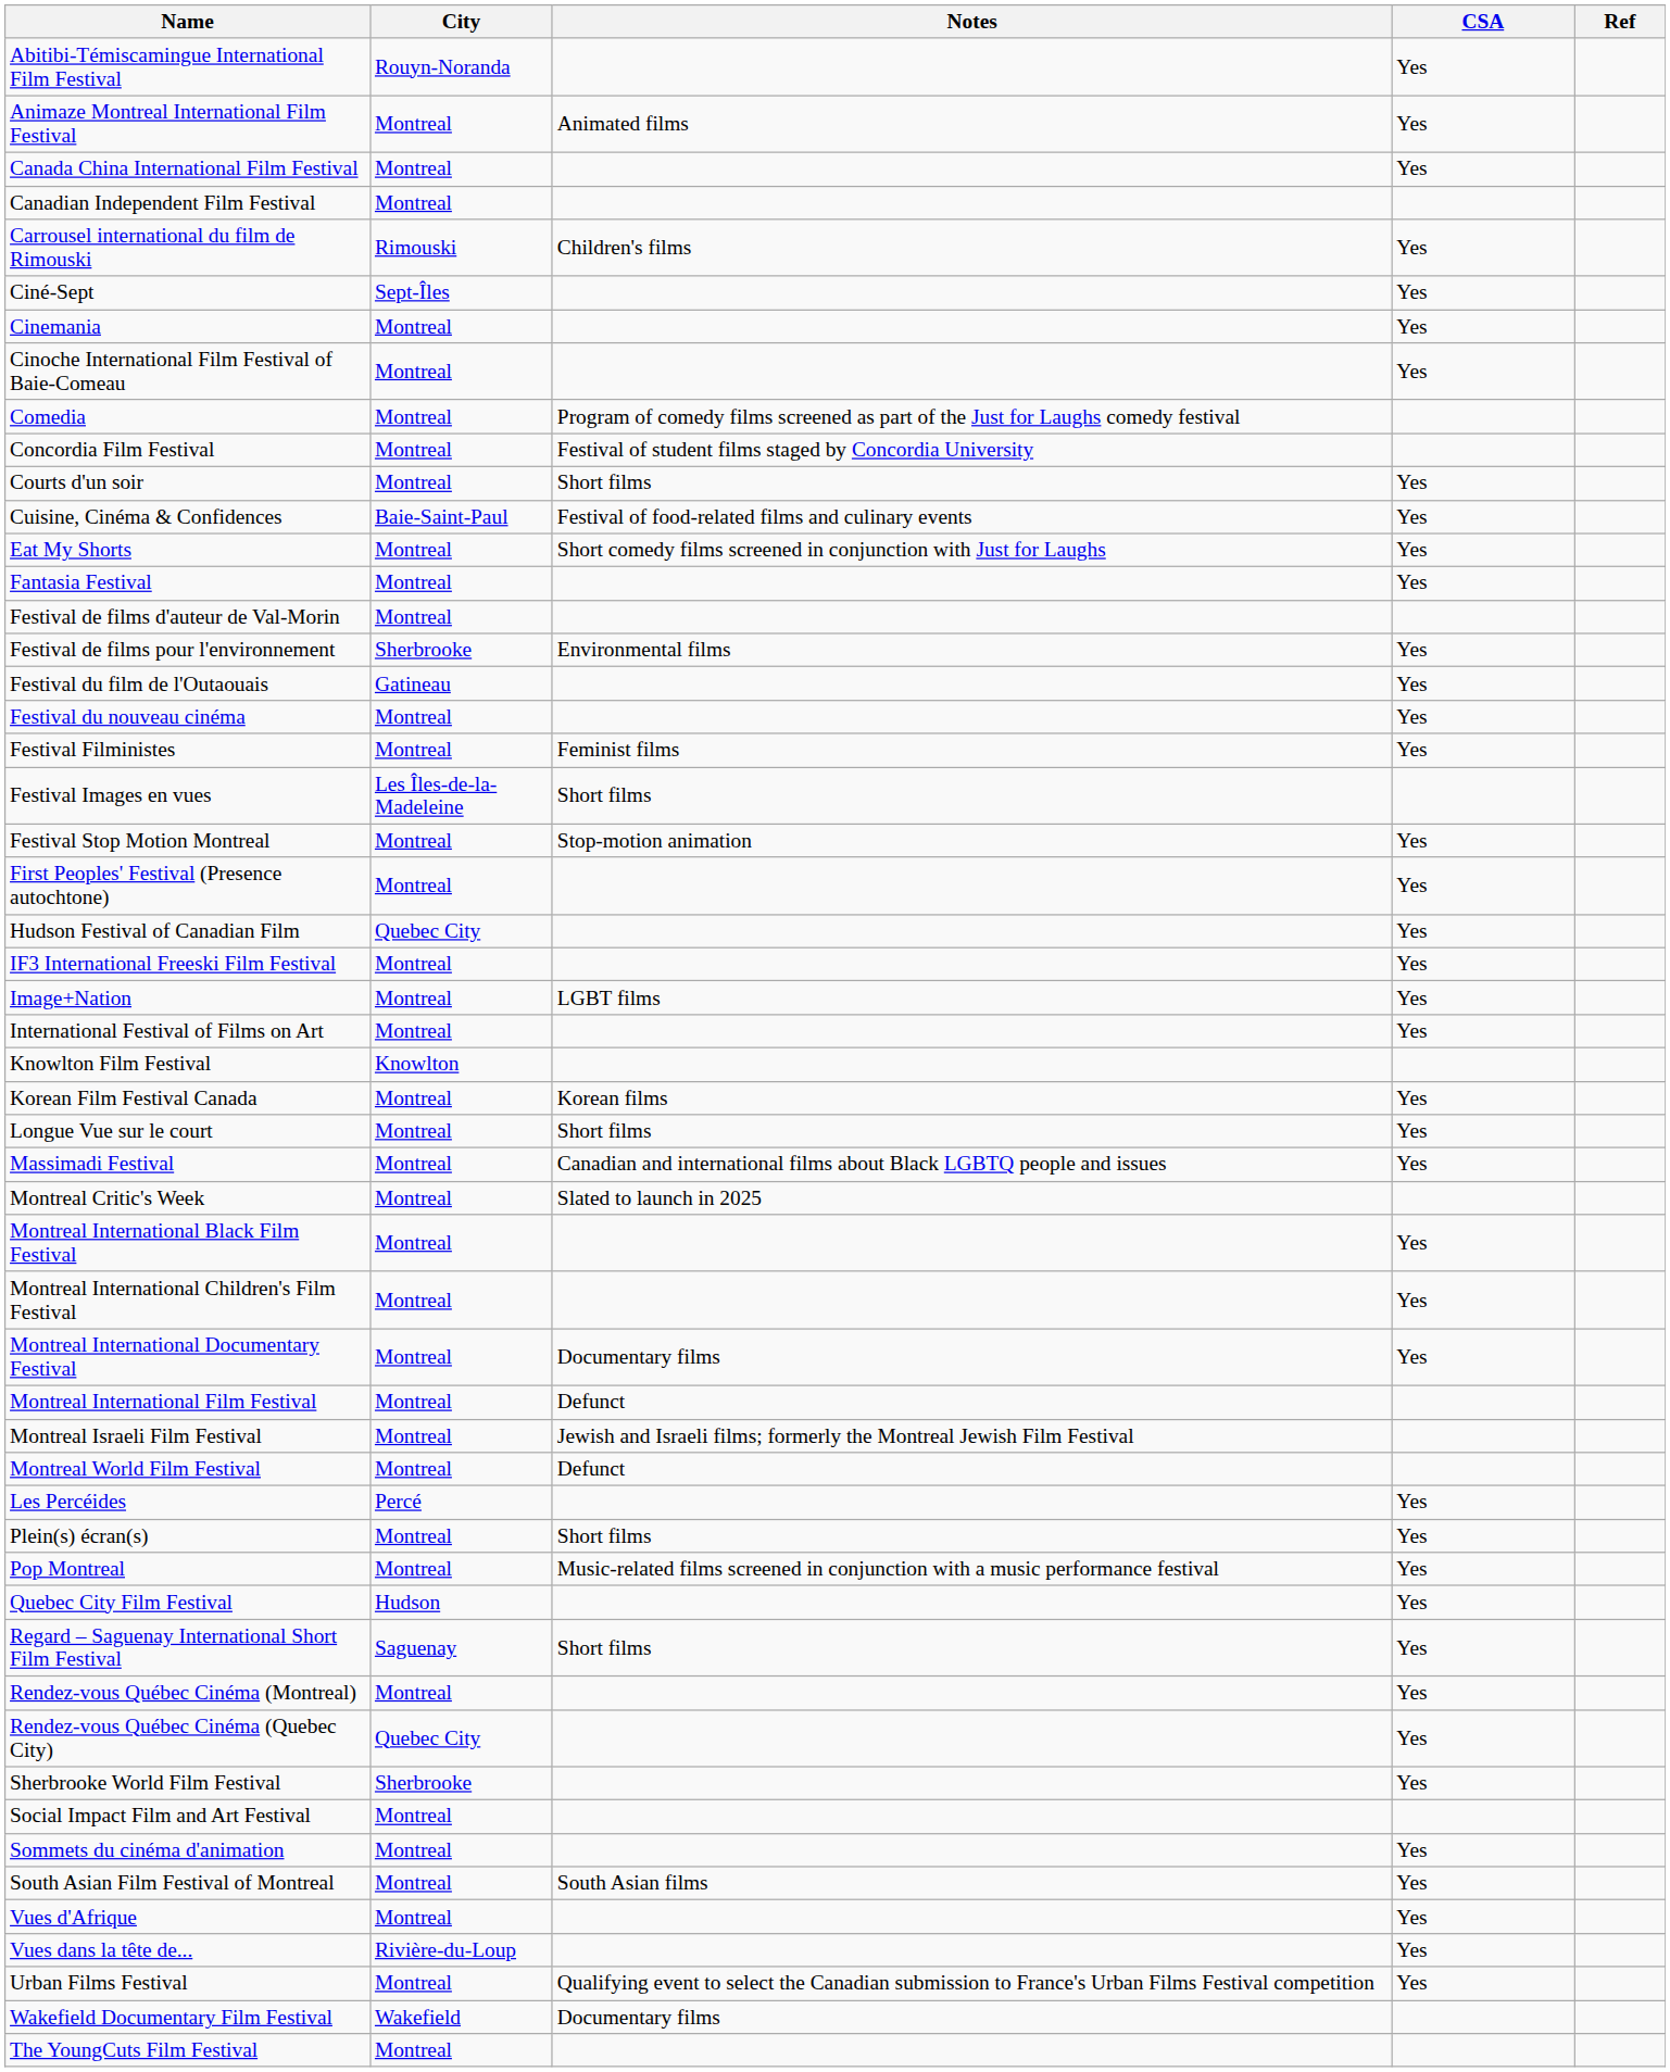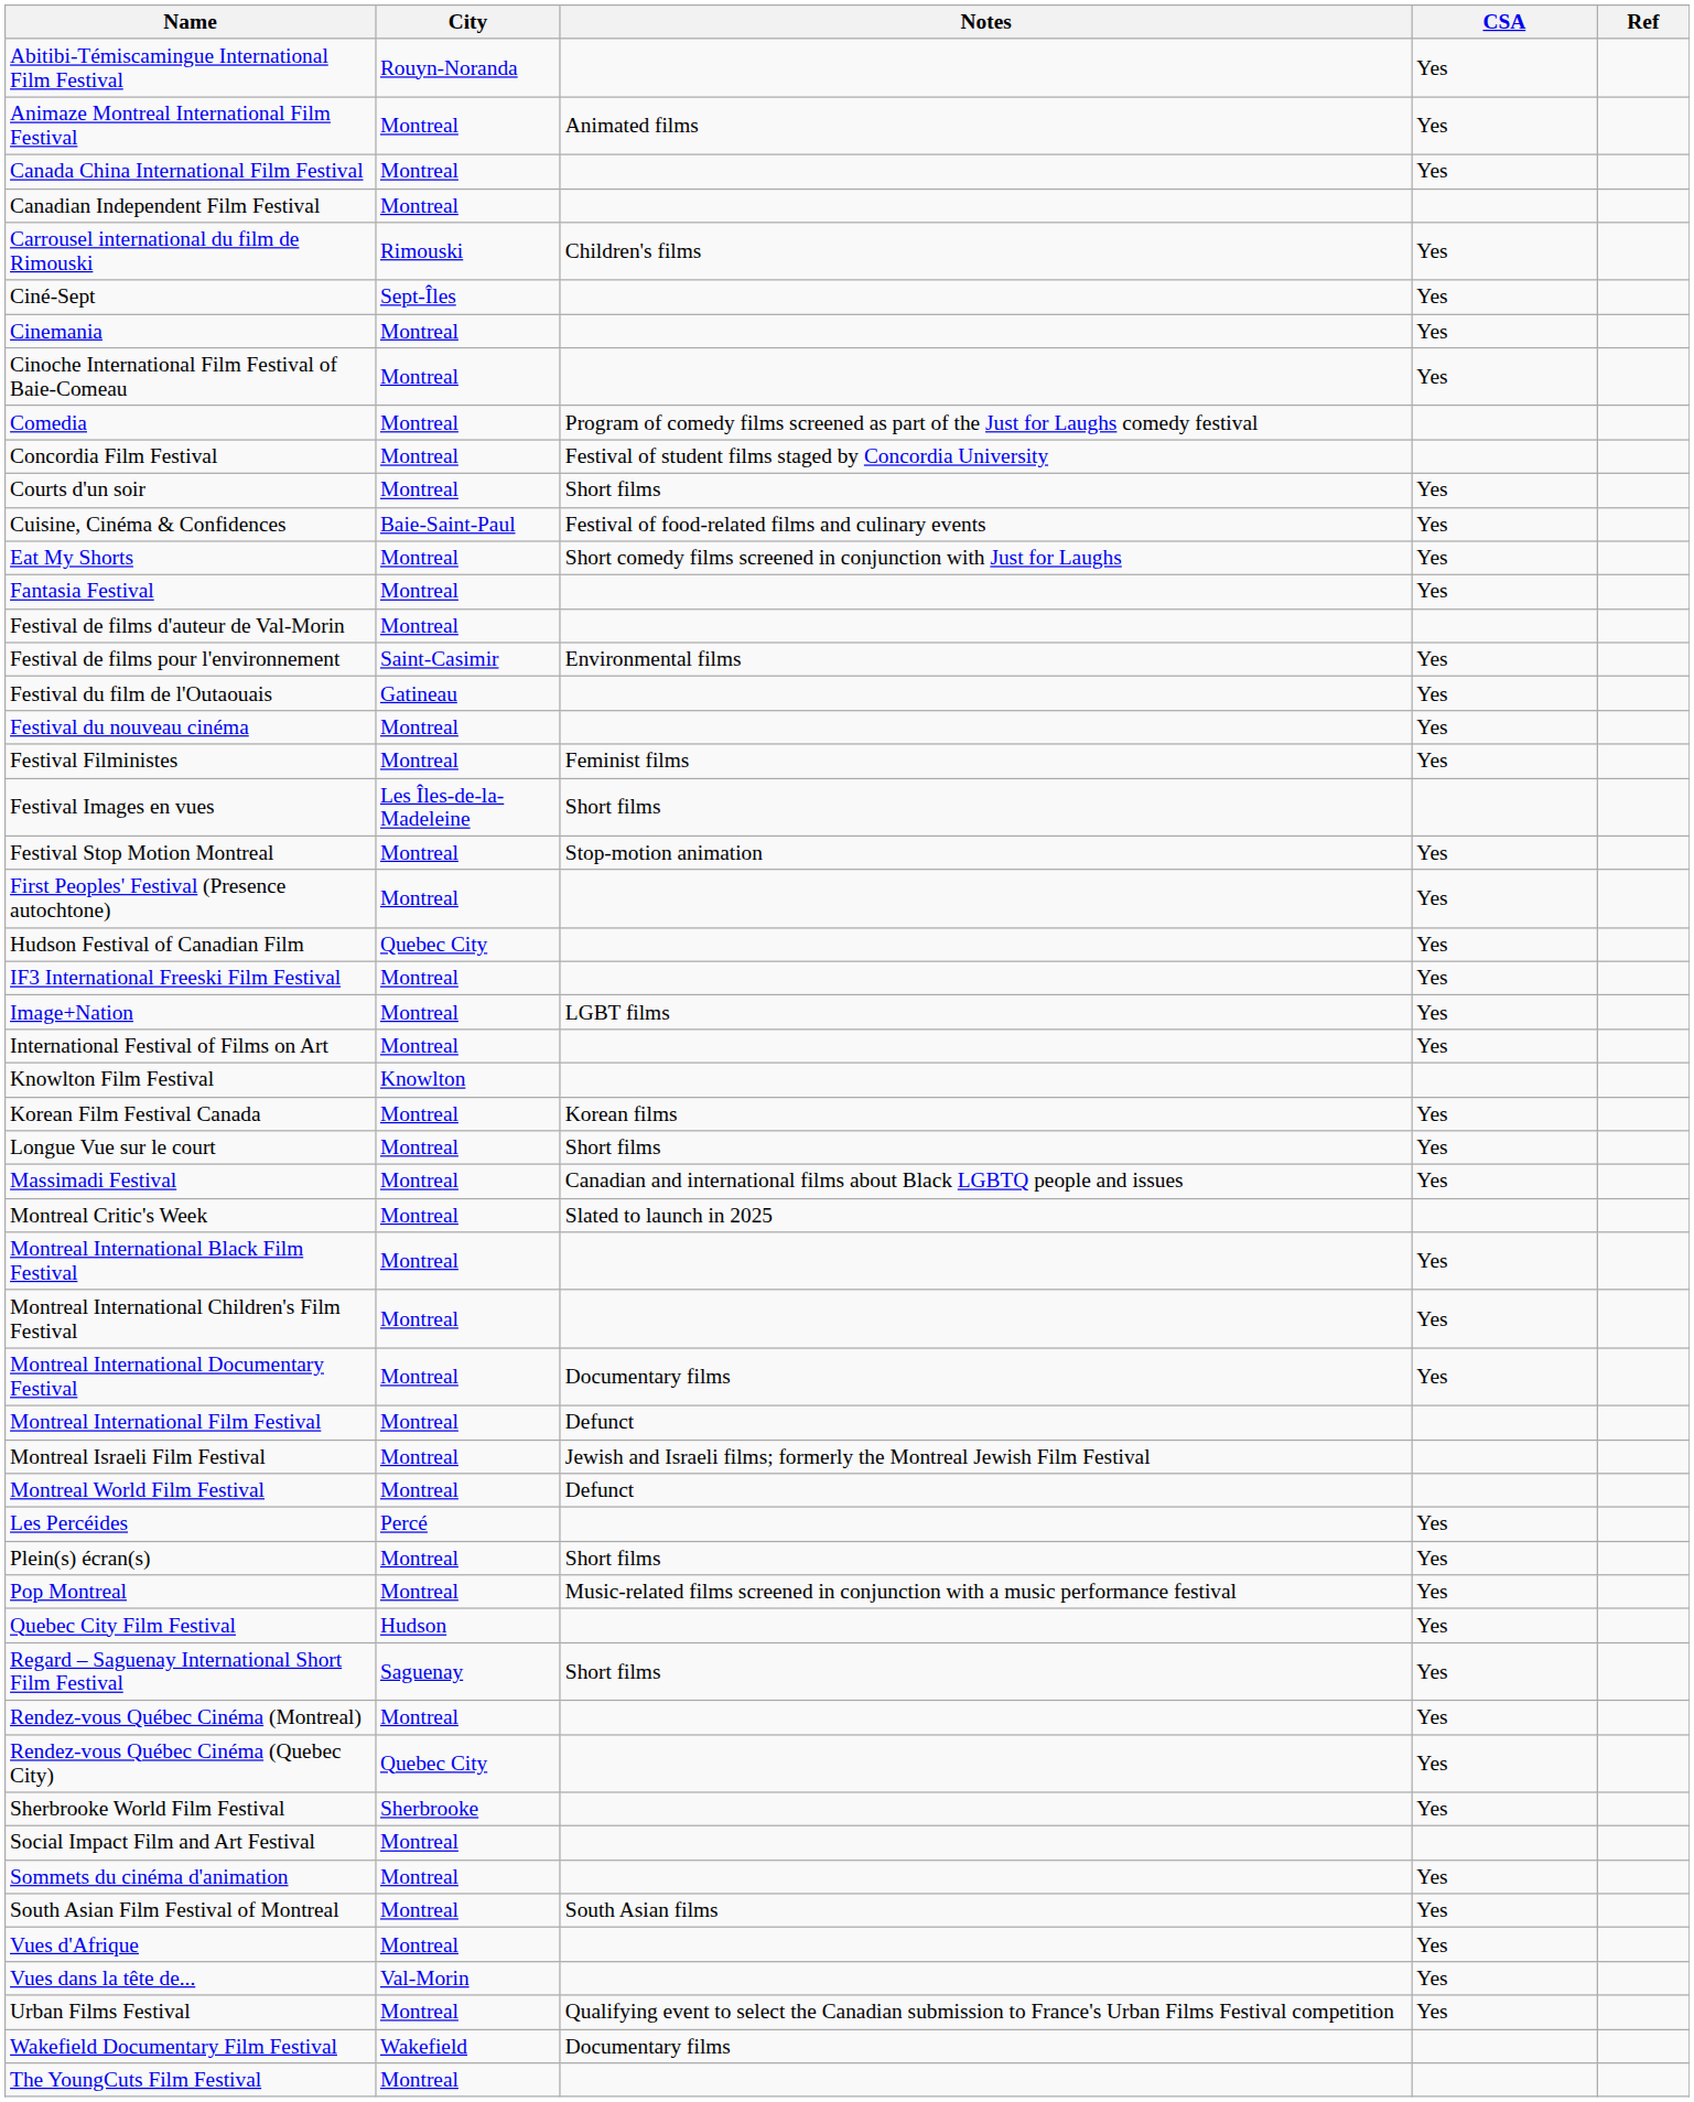Festival de films pour l'environnement | City: Sherbrooke -> Saint-Casimir
Vues dans la tête de... | City: Rivière-du-Loup -> Val-Morin
